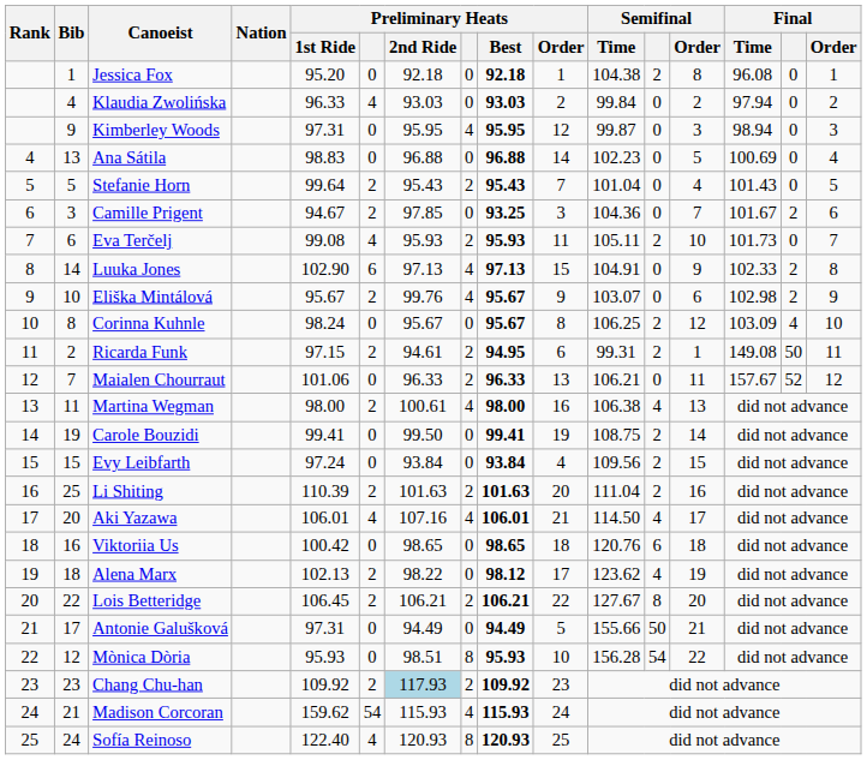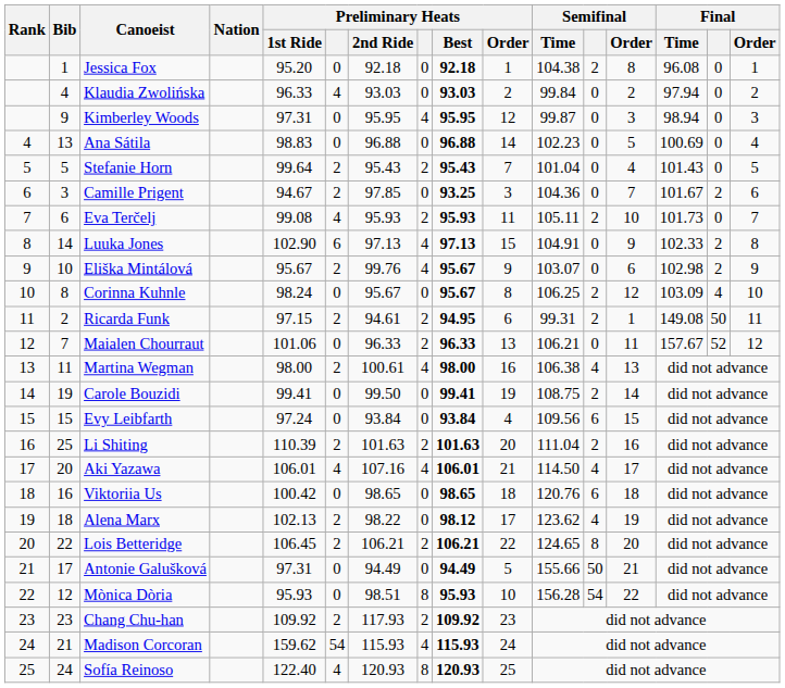Evy Leibfarth | Semifinal: 2 -> 6
Lois Betteridge | Semifinal / Time: 127.67 -> 124.65
Chang Chu-han | Preliminary Heats / 2nd Ride: lightblue background -> no background
